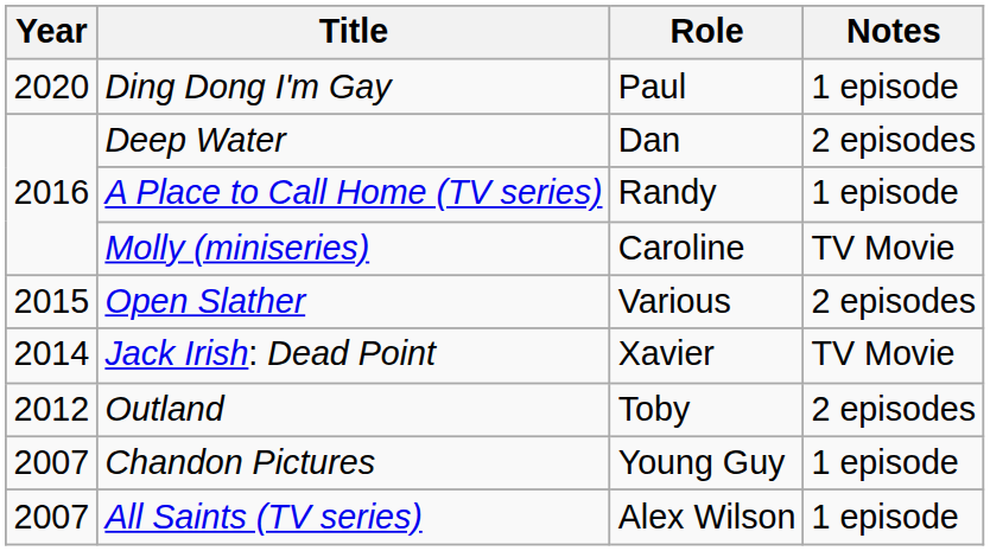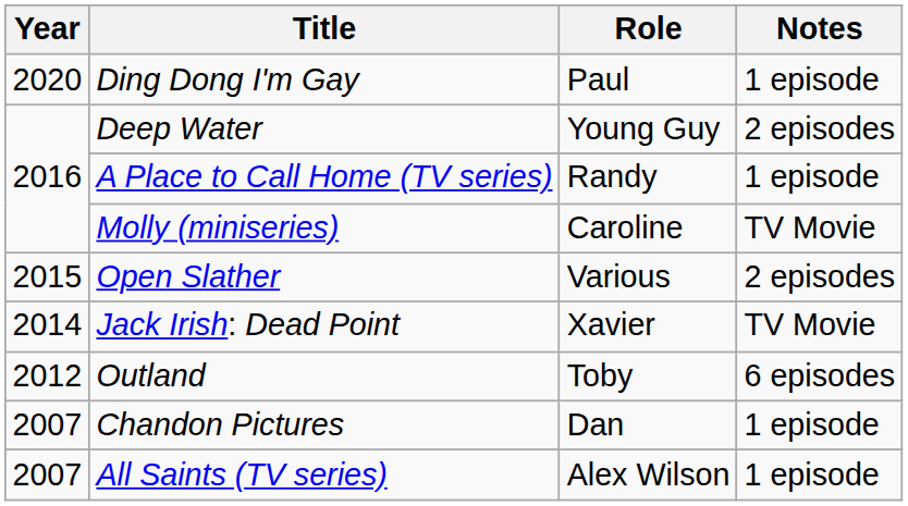Deep Water | Role: Dan -> Young Guy
Outland | Notes: 2 episodes -> 6 episodes
Chandon Pictures | Role: Young Guy -> Dan
